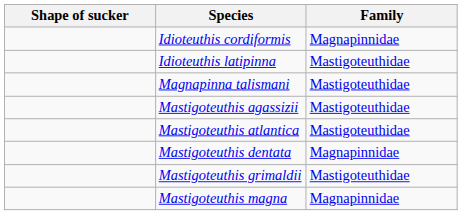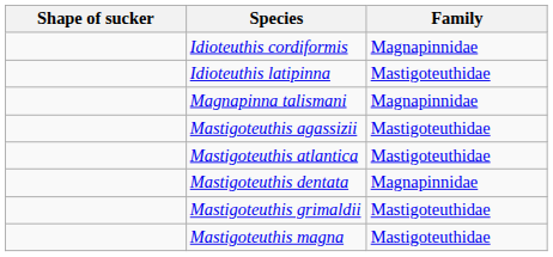Magnapinna talismani | Family: Mastigoteuthidae -> Magnapinnidae
Mastigoteuthis magna | Family: Magnapinnidae -> Mastigoteuthidae
